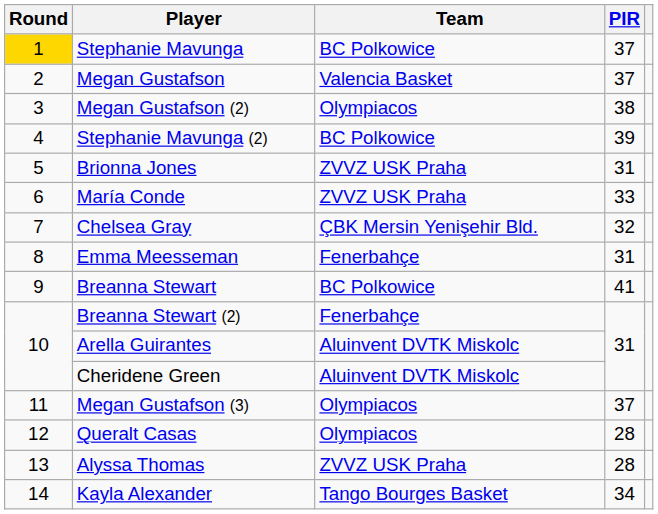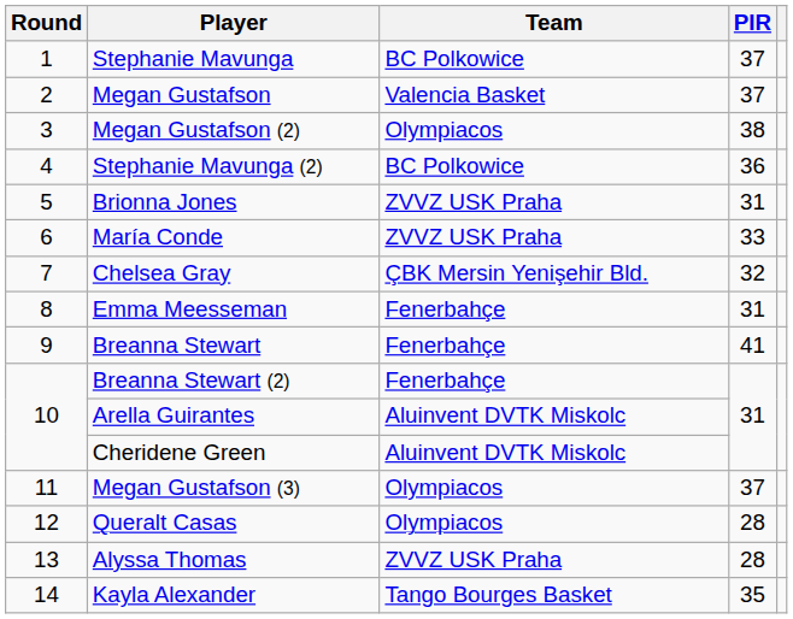Stephanie Mavunga | Round: gold background -> no background
Stephanie Mavunga (2) | PIR: 39 -> 36
Breanna Stewart | Team: BC Polkowice -> Fenerbahçe
Kayla Alexander | PIR: 34 -> 35
